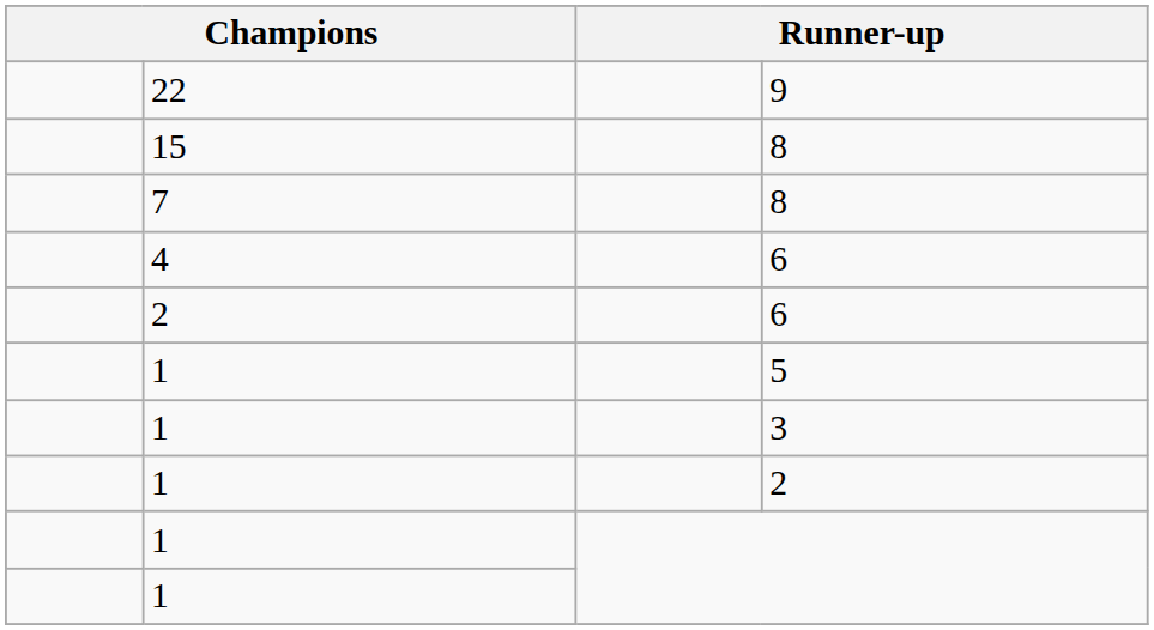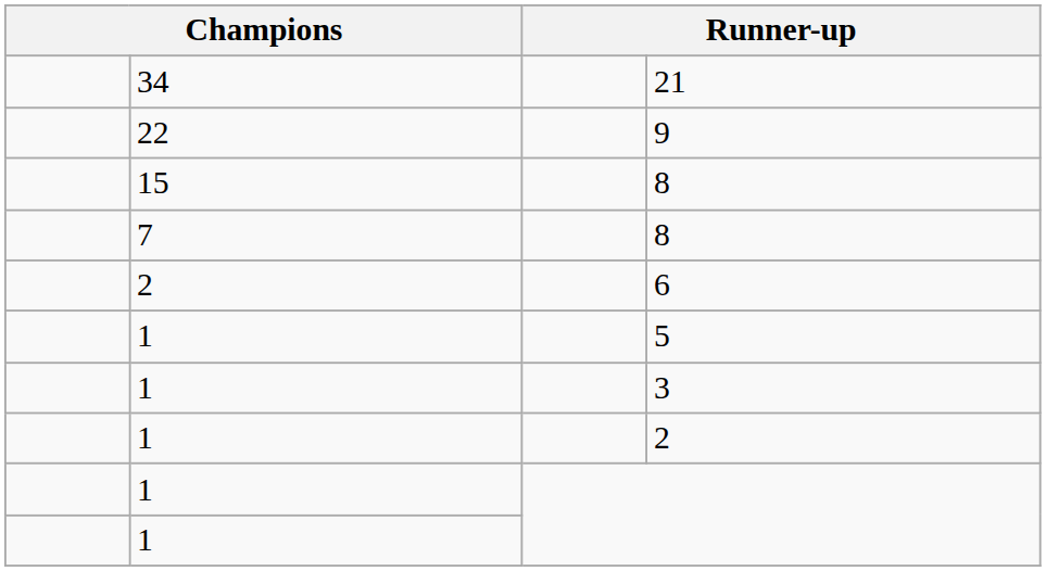+ row: 34 | 21
- row: 4 | 6
